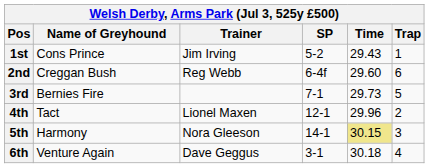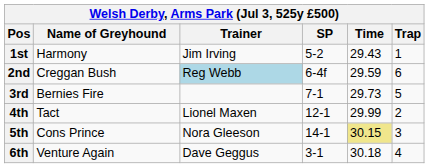1st | Name of Greyhound: Cons Prince -> Harmony
2nd | Trainer: no background -> lightblue background
2nd | Time: 29.60 -> 29.59
4th | Time: 29.96 -> 29.99
5th | Name of Greyhound: Harmony -> Cons Prince
